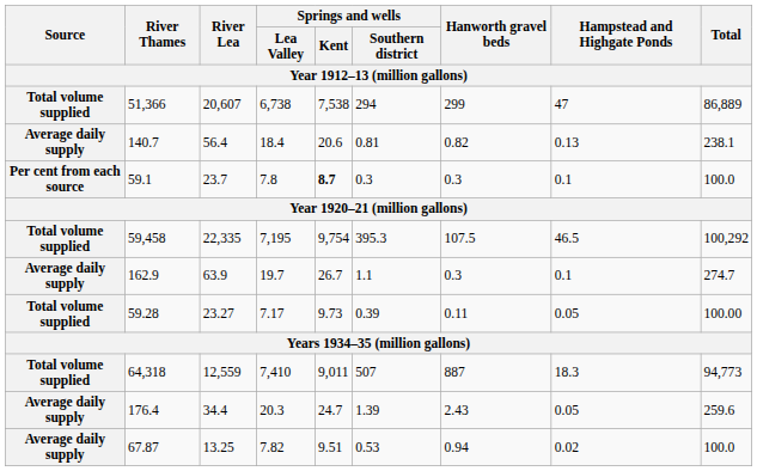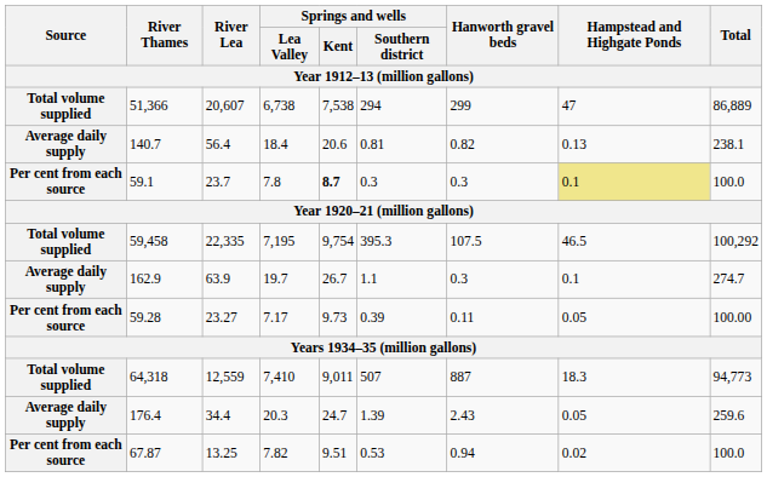59.1 | Hampstead and Highgate Ponds: no background -> khaki background
59.28 | Source: Total volume supplied -> Per cent from each source
67.87 | Source: Average daily supply -> Per cent from each source
